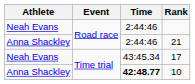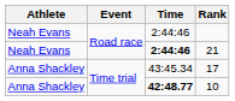21 | Athlete: Anna Shackley -> Neah Evans
21 | Time: normal -> bold
17 | Athlete: Neah Evans -> Anna Shackley
